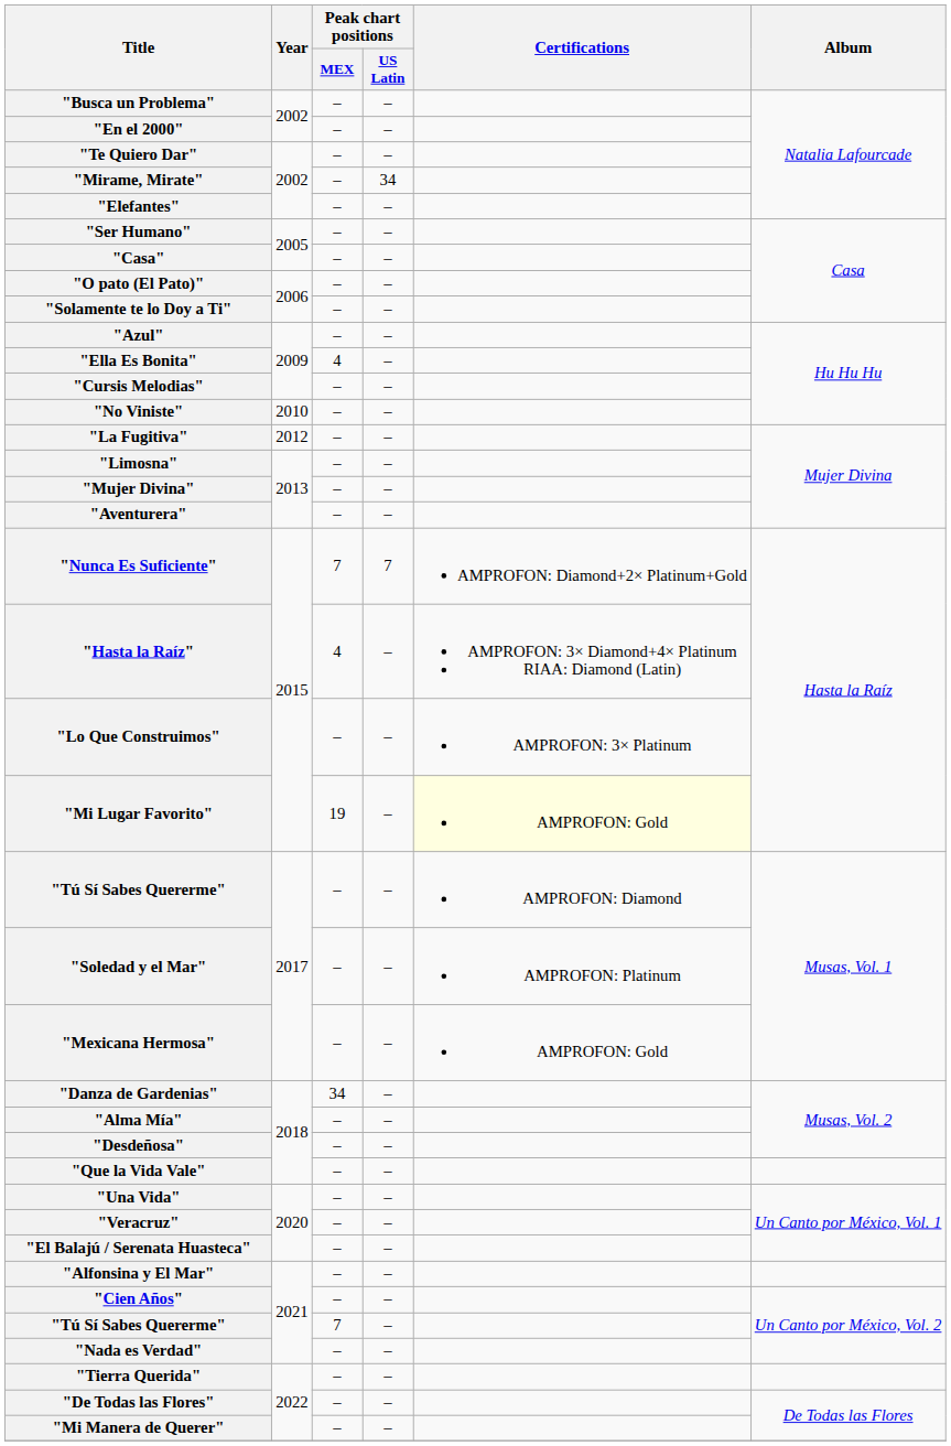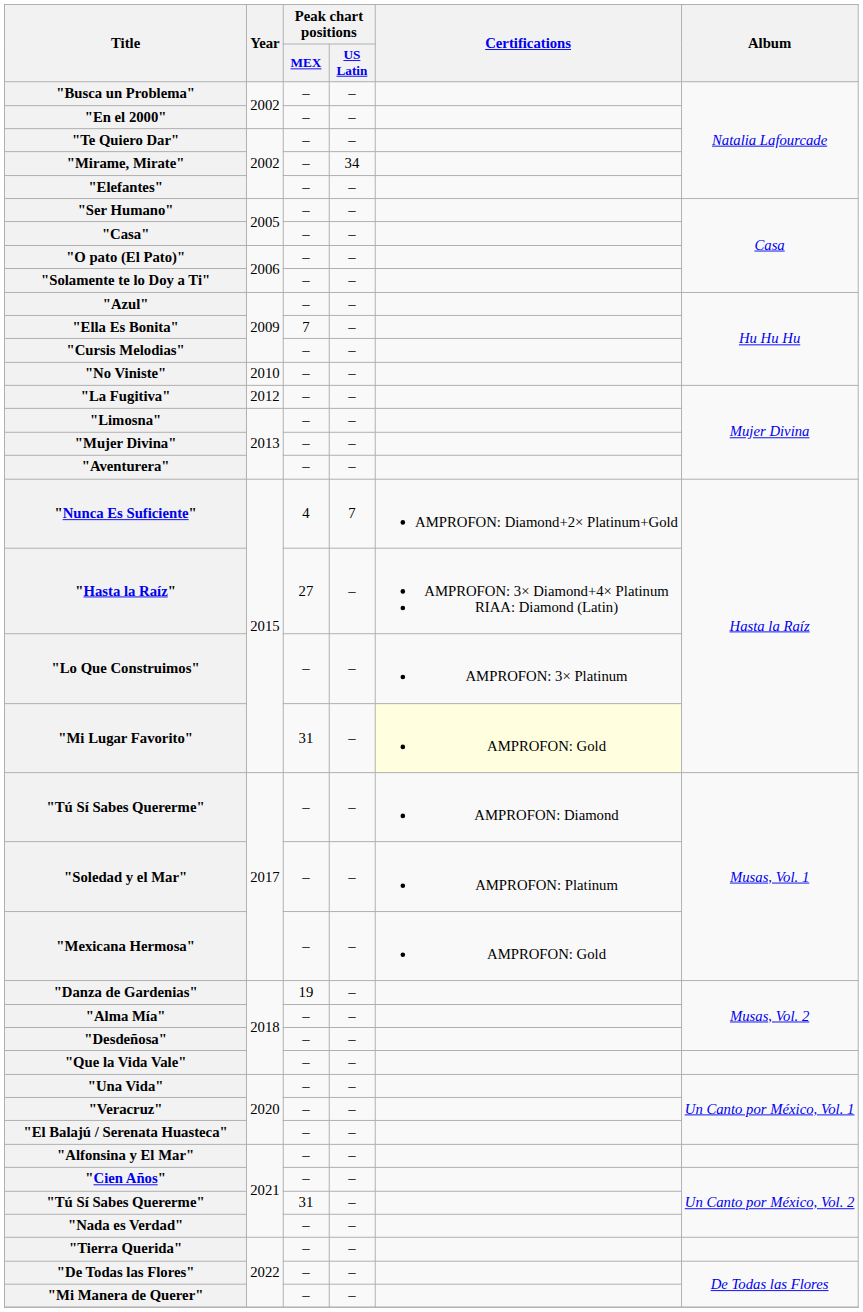"Ella Es Bonita" | Peak chart positions / MEX: 4 -> 7
"Nunca Es Suficiente" | Peak chart positions / MEX: 7 -> 4
"Hasta la Raíz" | Peak chart positions / MEX: 4 -> 27
"Mi Lugar Favorito" | Peak chart positions / MEX: 19 -> 31
"Danza de Gardenias" | Peak chart positions / MEX: 34 -> 19
"Tú Sí Sabes Quererme" / 2021 | Peak chart positions / MEX: 7 -> 31
